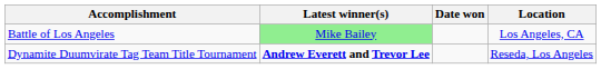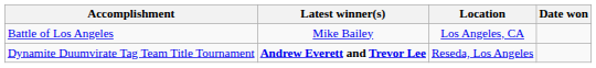columns swapped: Date won <-> Location
Battle of Los Angeles | Latest winner(s): lightgreen background -> no background
